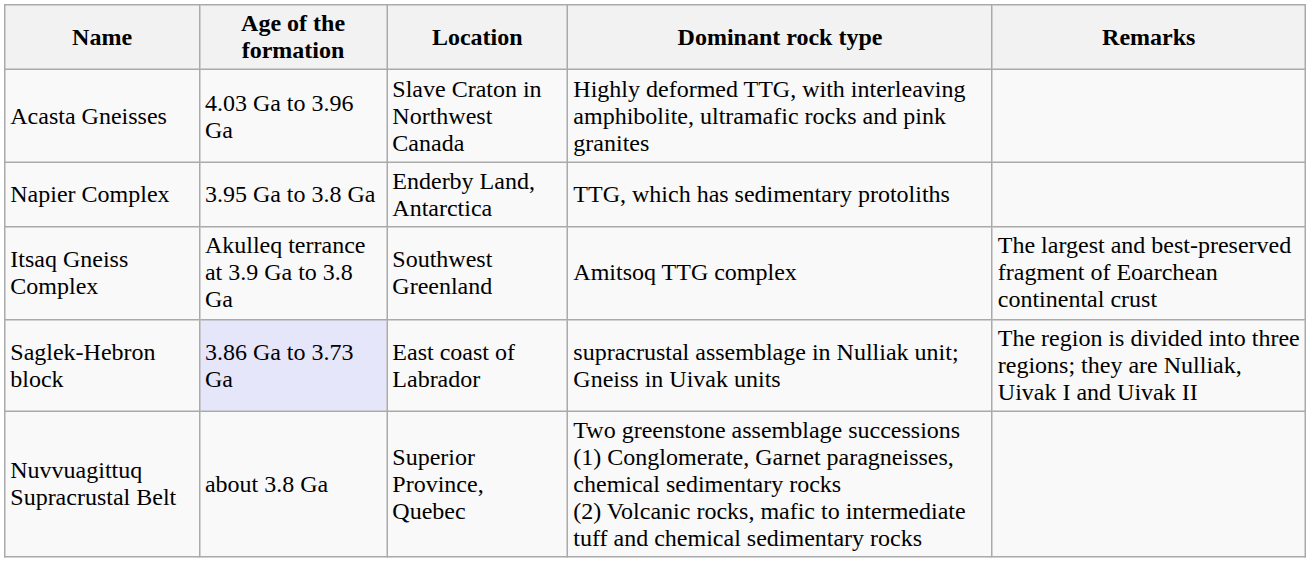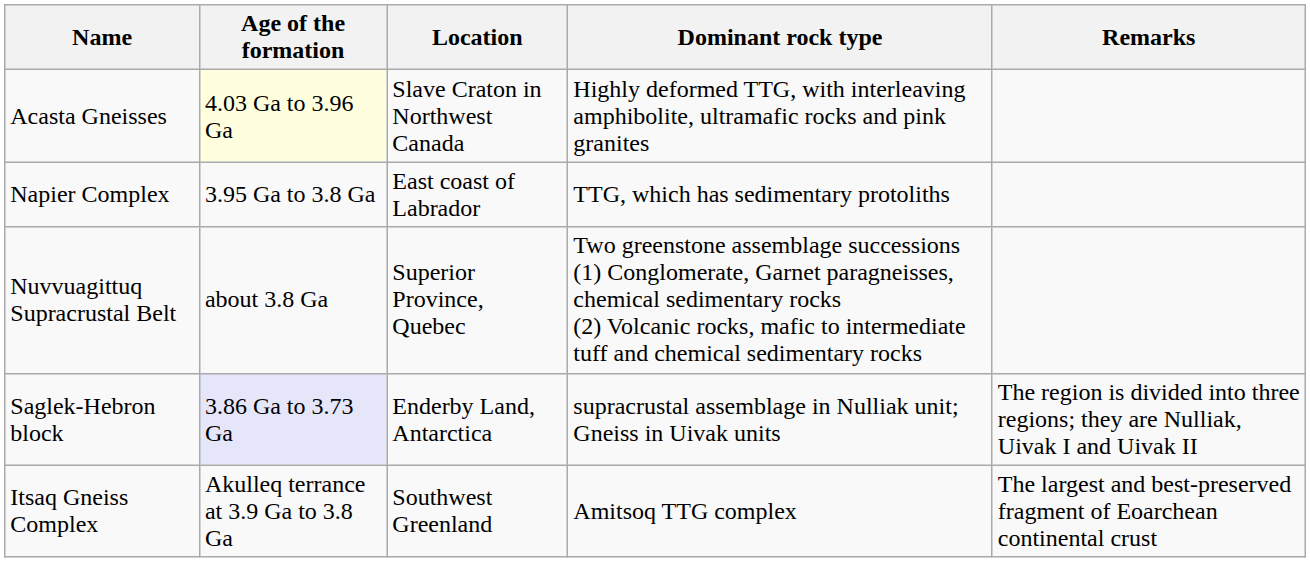Acasta Gneisses | Age of the formation: no background -> lightyellow background
Napier Complex | Location: Enderby Land, Antarctica -> East coast of Labrador
rows swapped: Itsaq Gneiss Complex <-> Nuvvuagittuq Supracrustal Belt
Saglek-Hebron block | Location: East coast of Labrador -> Enderby Land, Antarctica
